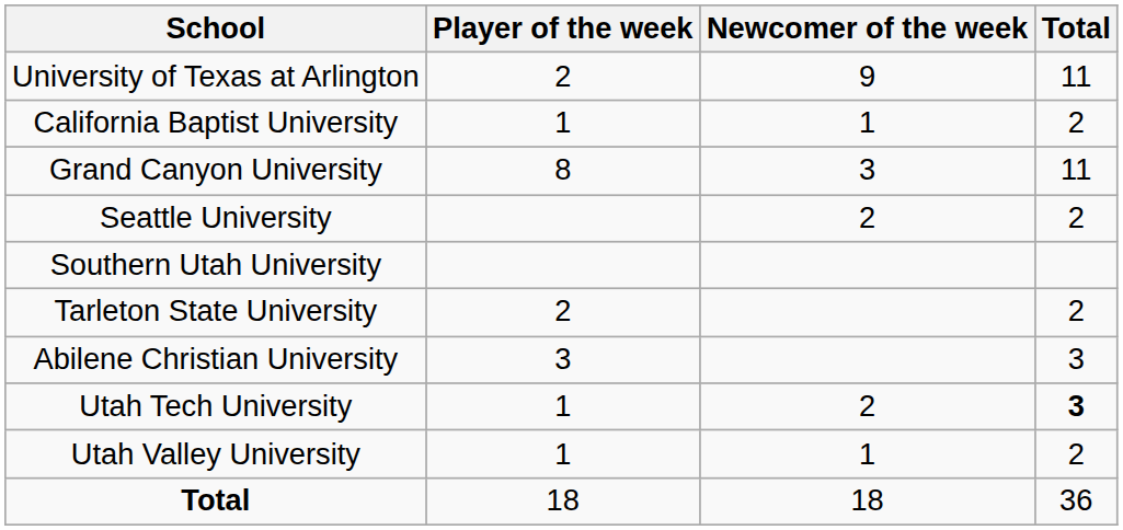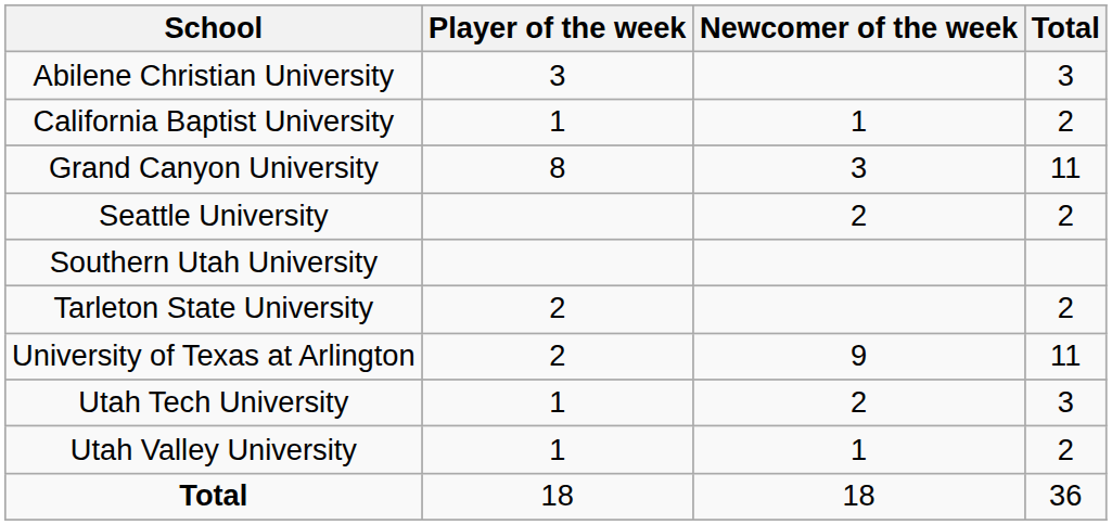rows swapped: Abilene Christian University <-> University of Texas at Arlington
Utah Tech University | Total: bold -> normal
